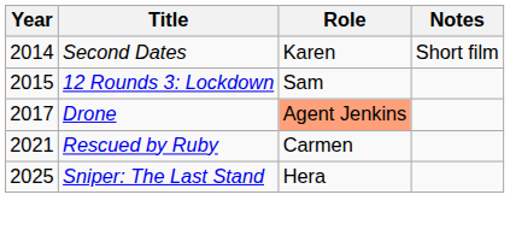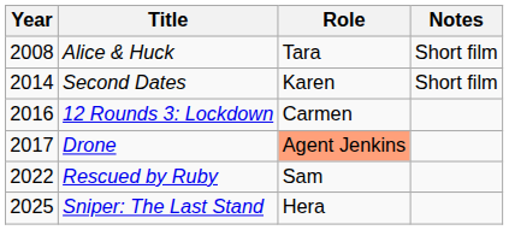+ row: 2008 | Alice & Huck | Tara | Short film
12 Rounds 3: Lockdown | Year: 2015 -> 2016
12 Rounds 3: Lockdown | Role: Sam -> Carmen
Rescued by Ruby | Year: 2021 -> 2022
Rescued by Ruby | Role: Carmen -> Sam
